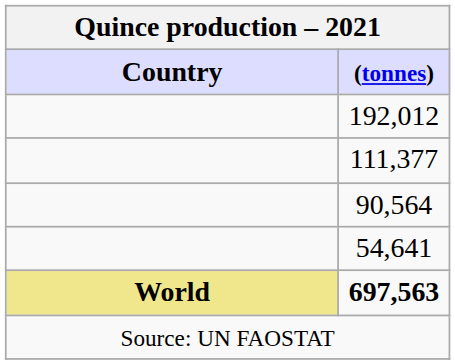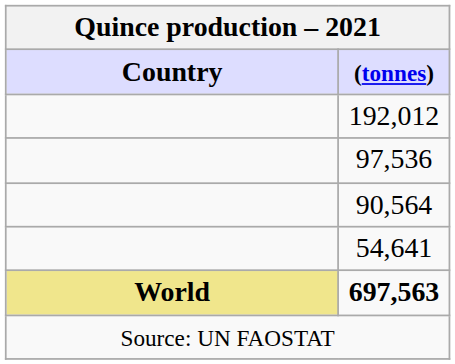- row: 111,377
+ row: 97,536
